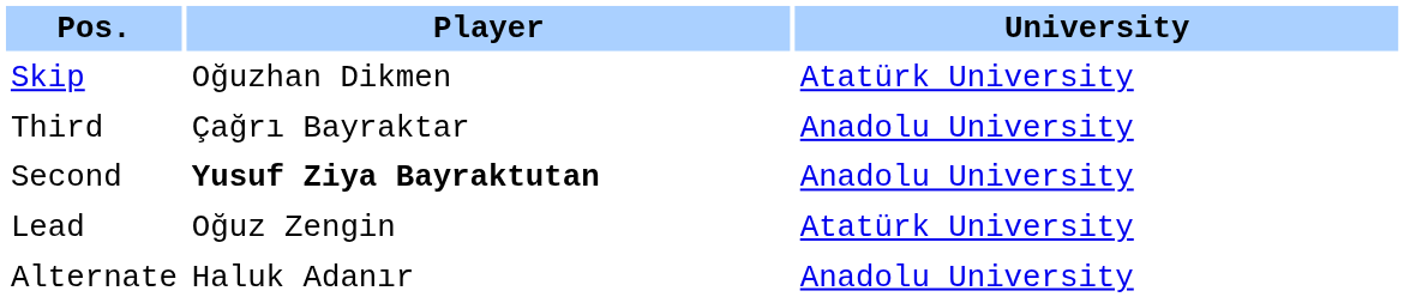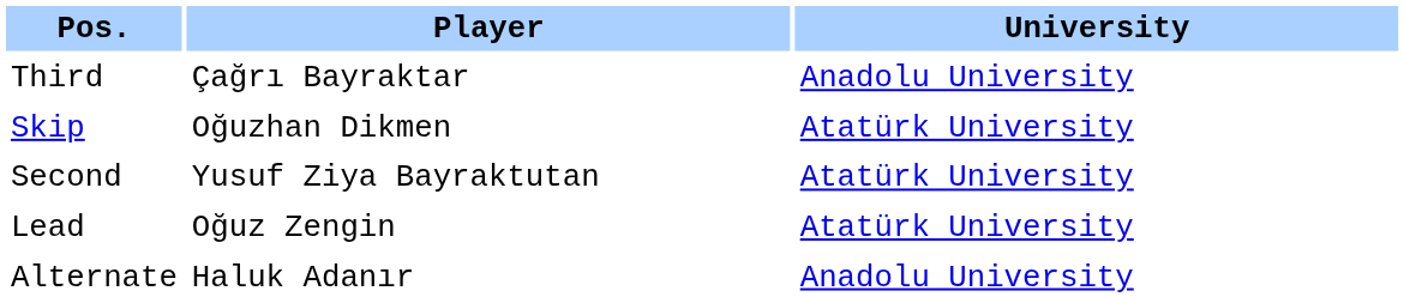rows swapped: Skip <-> Third
Second | Player: bold -> normal
Second | University: Anadolu University -> Atatürk University
